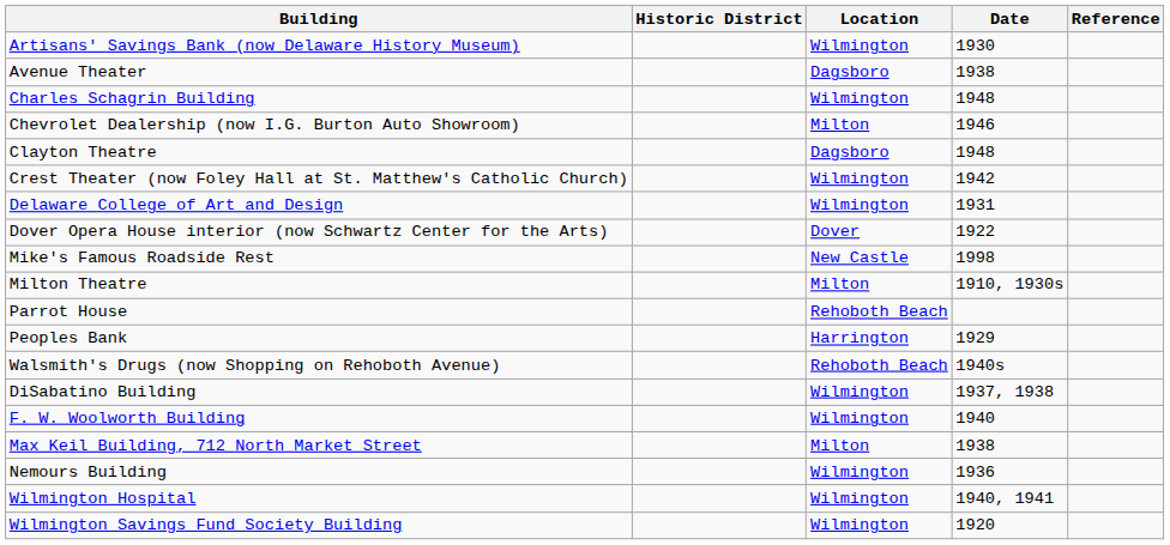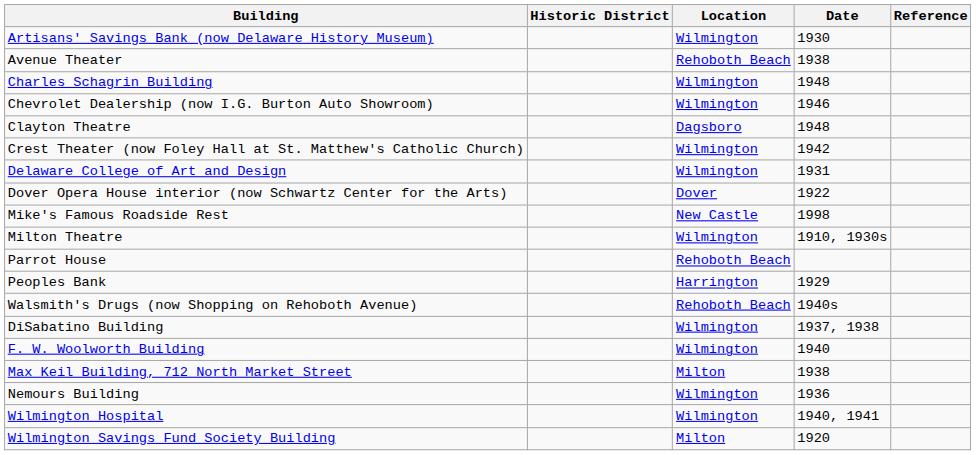Avenue Theater | Location: Dagsboro -> Rehoboth Beach
Chevrolet Dealership (now I.G. Burton Auto Showroom) | Location: Milton -> Wilmington
Milton Theatre | Location: Milton -> Wilmington
Wilmington Savings Fund Society Building | Location: Wilmington -> Milton
